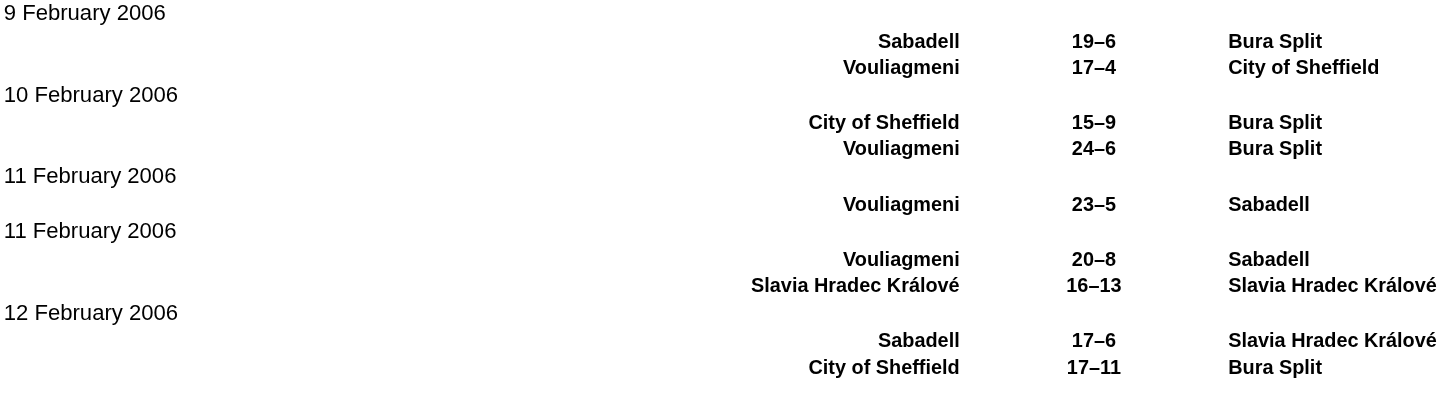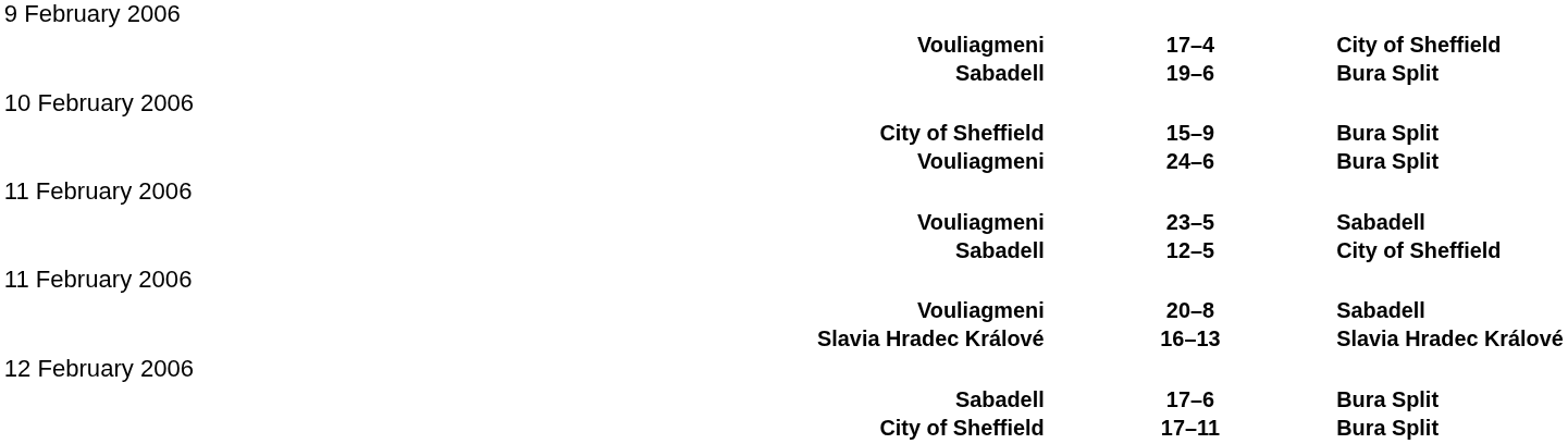rows swapped: 17–4 <-> 19–6
+ row: Sabadell | 12–5 | City of Sheffield
17–6 | column 3: Slavia Hradec Králové -> Bura Split
